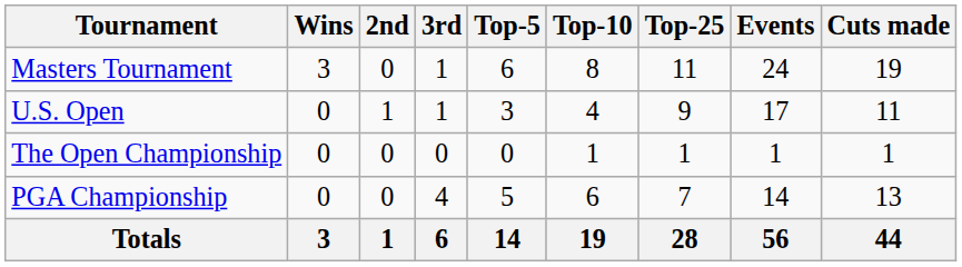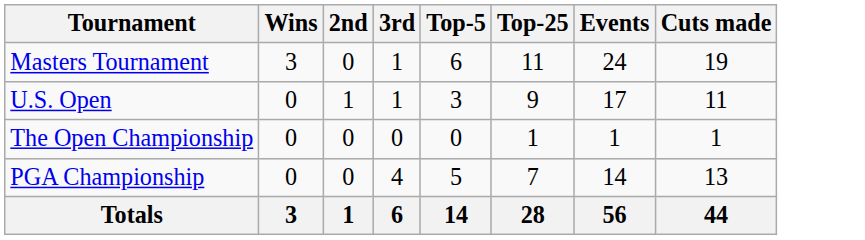- column: Top-10 | 8 | 4 | 1 | 6 | 19
